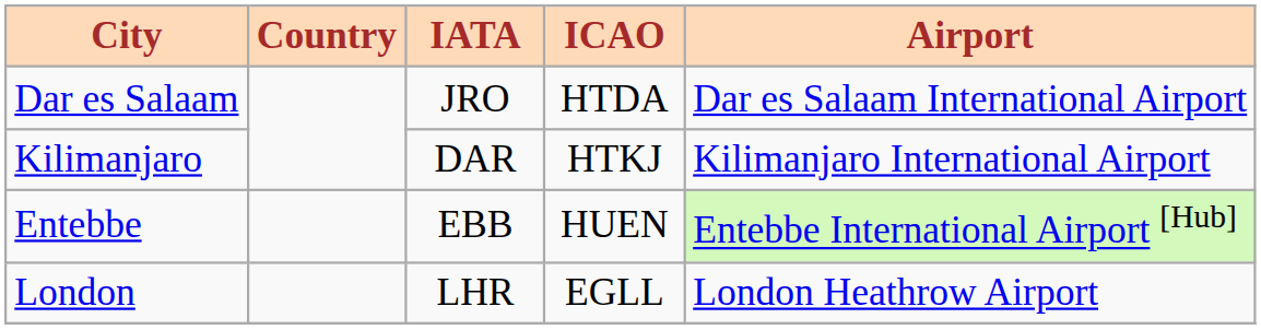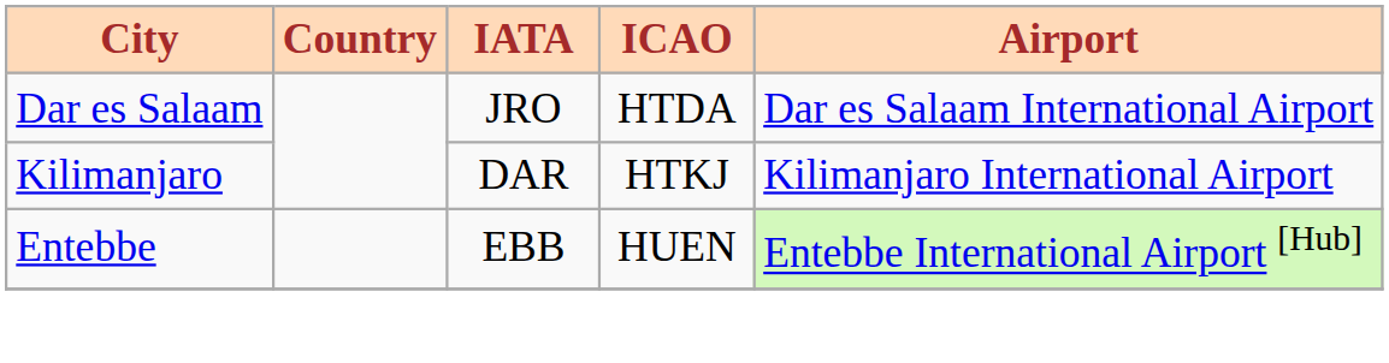- row: London | LHR | EGLL | London Heathrow Airport
